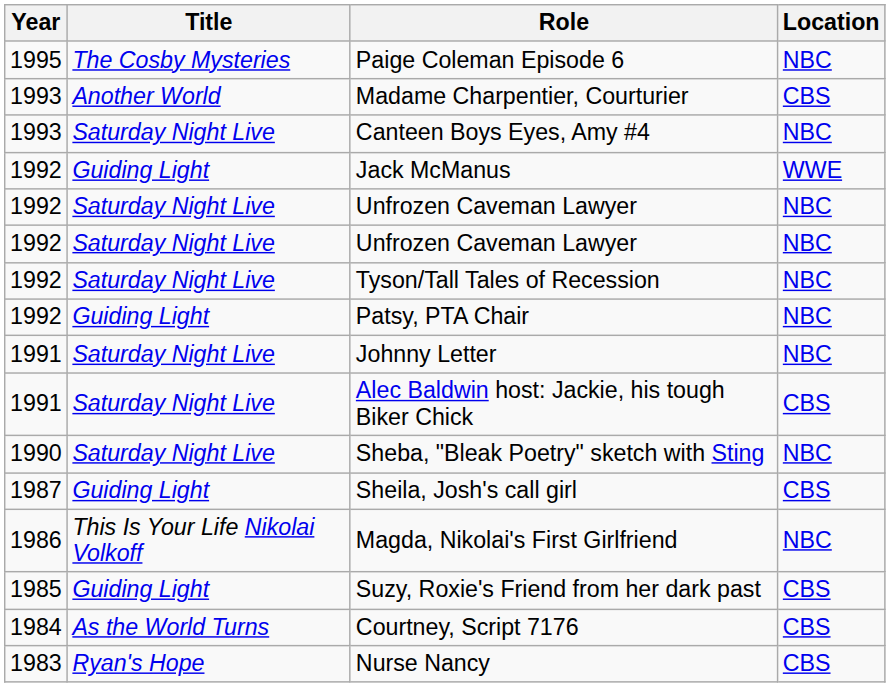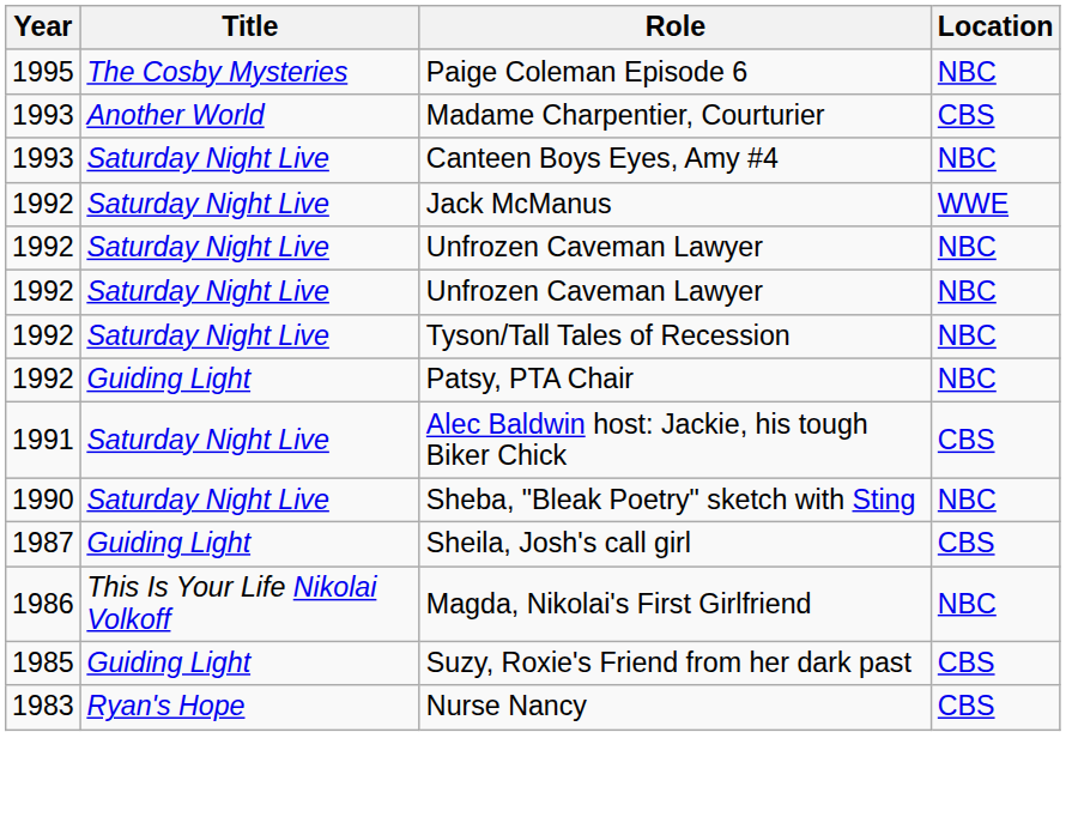Jack McManus | Title: Guiding Light -> Saturday Night Live
- row: 1991 | Saturday Night Live | Johnny Letter | NBC
- row: 1984 | As the World Turns | Courtney, Script 7176 | CBS
